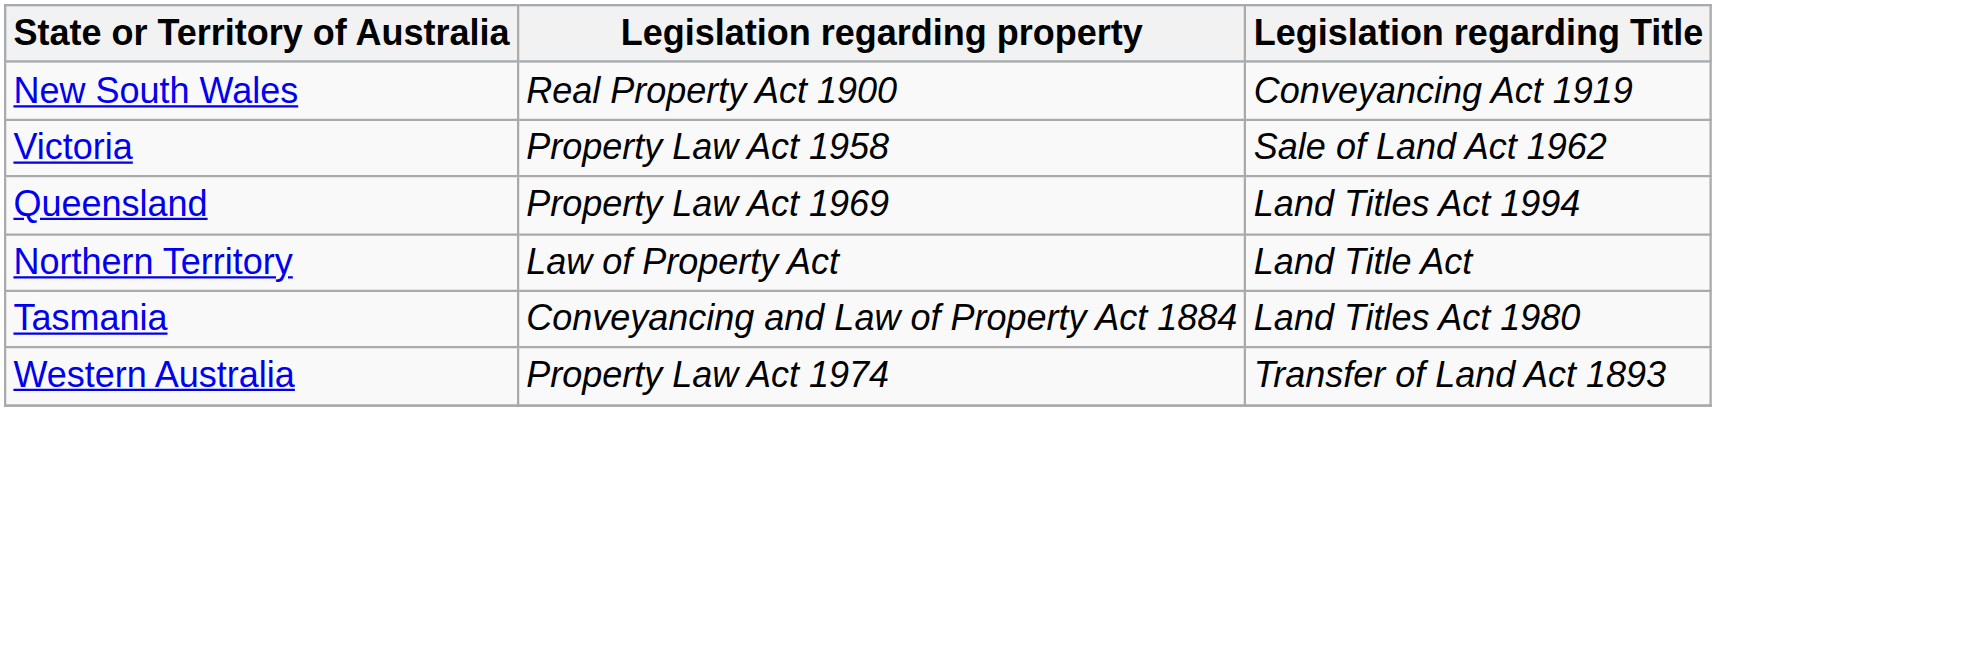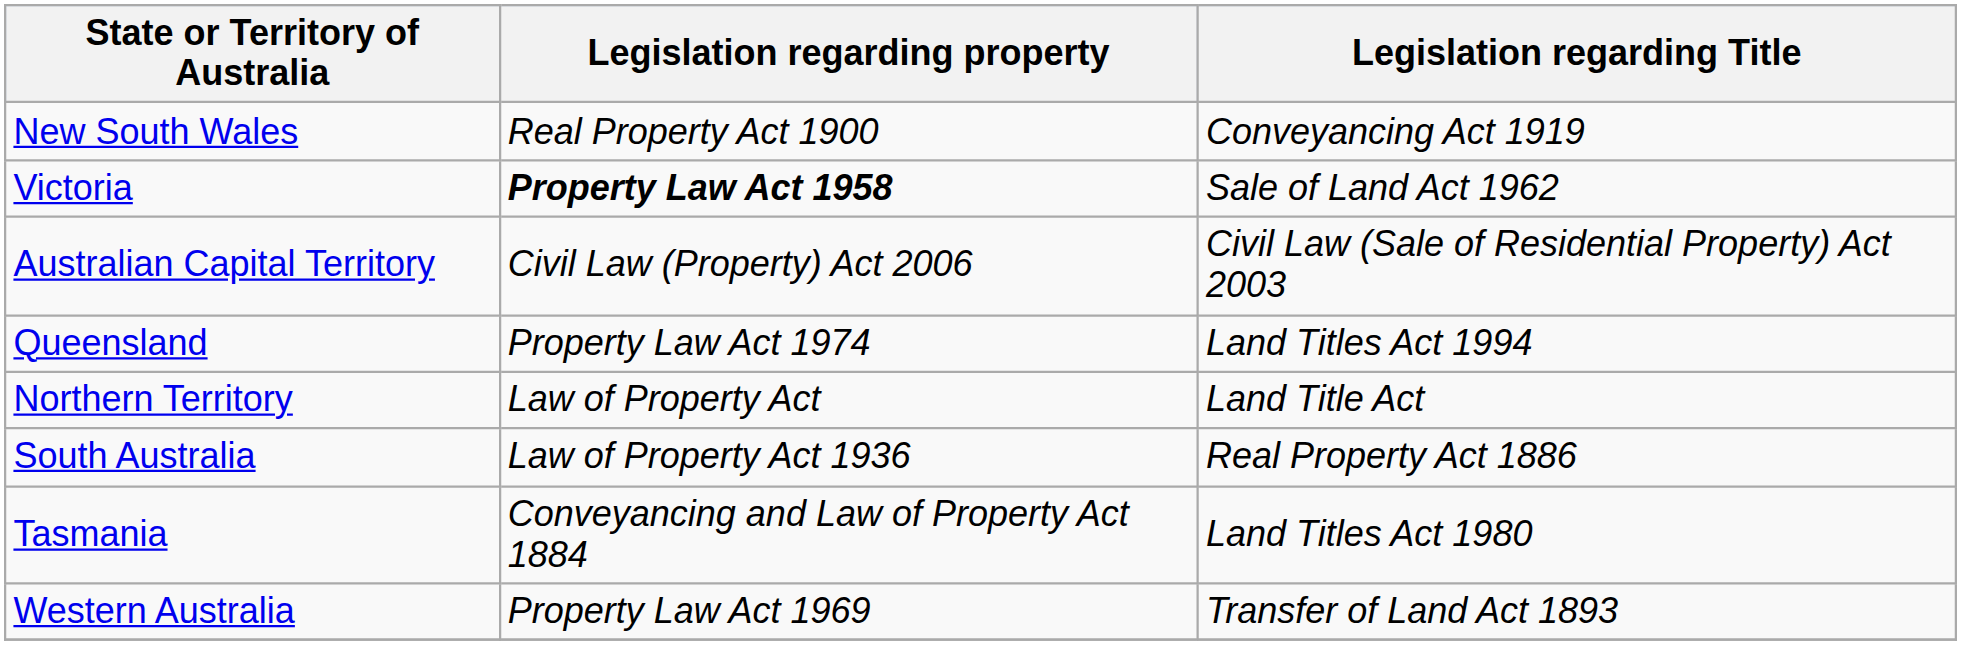Victoria | Legislation regarding property: normal -> bold
+ row: Australian Capital Territory | Civil Law (Property) Act 2006 | Civil Law (Sale of Residential Property) Act 2003
Queensland | Legislation regarding property: Property Law Act 1969 -> Property Law Act 1974
+ row: South Australia | Law of Property Act 1936 | Real Property Act 1886
Western Australia | Legislation regarding property: Property Law Act 1974 -> Property Law Act 1969
